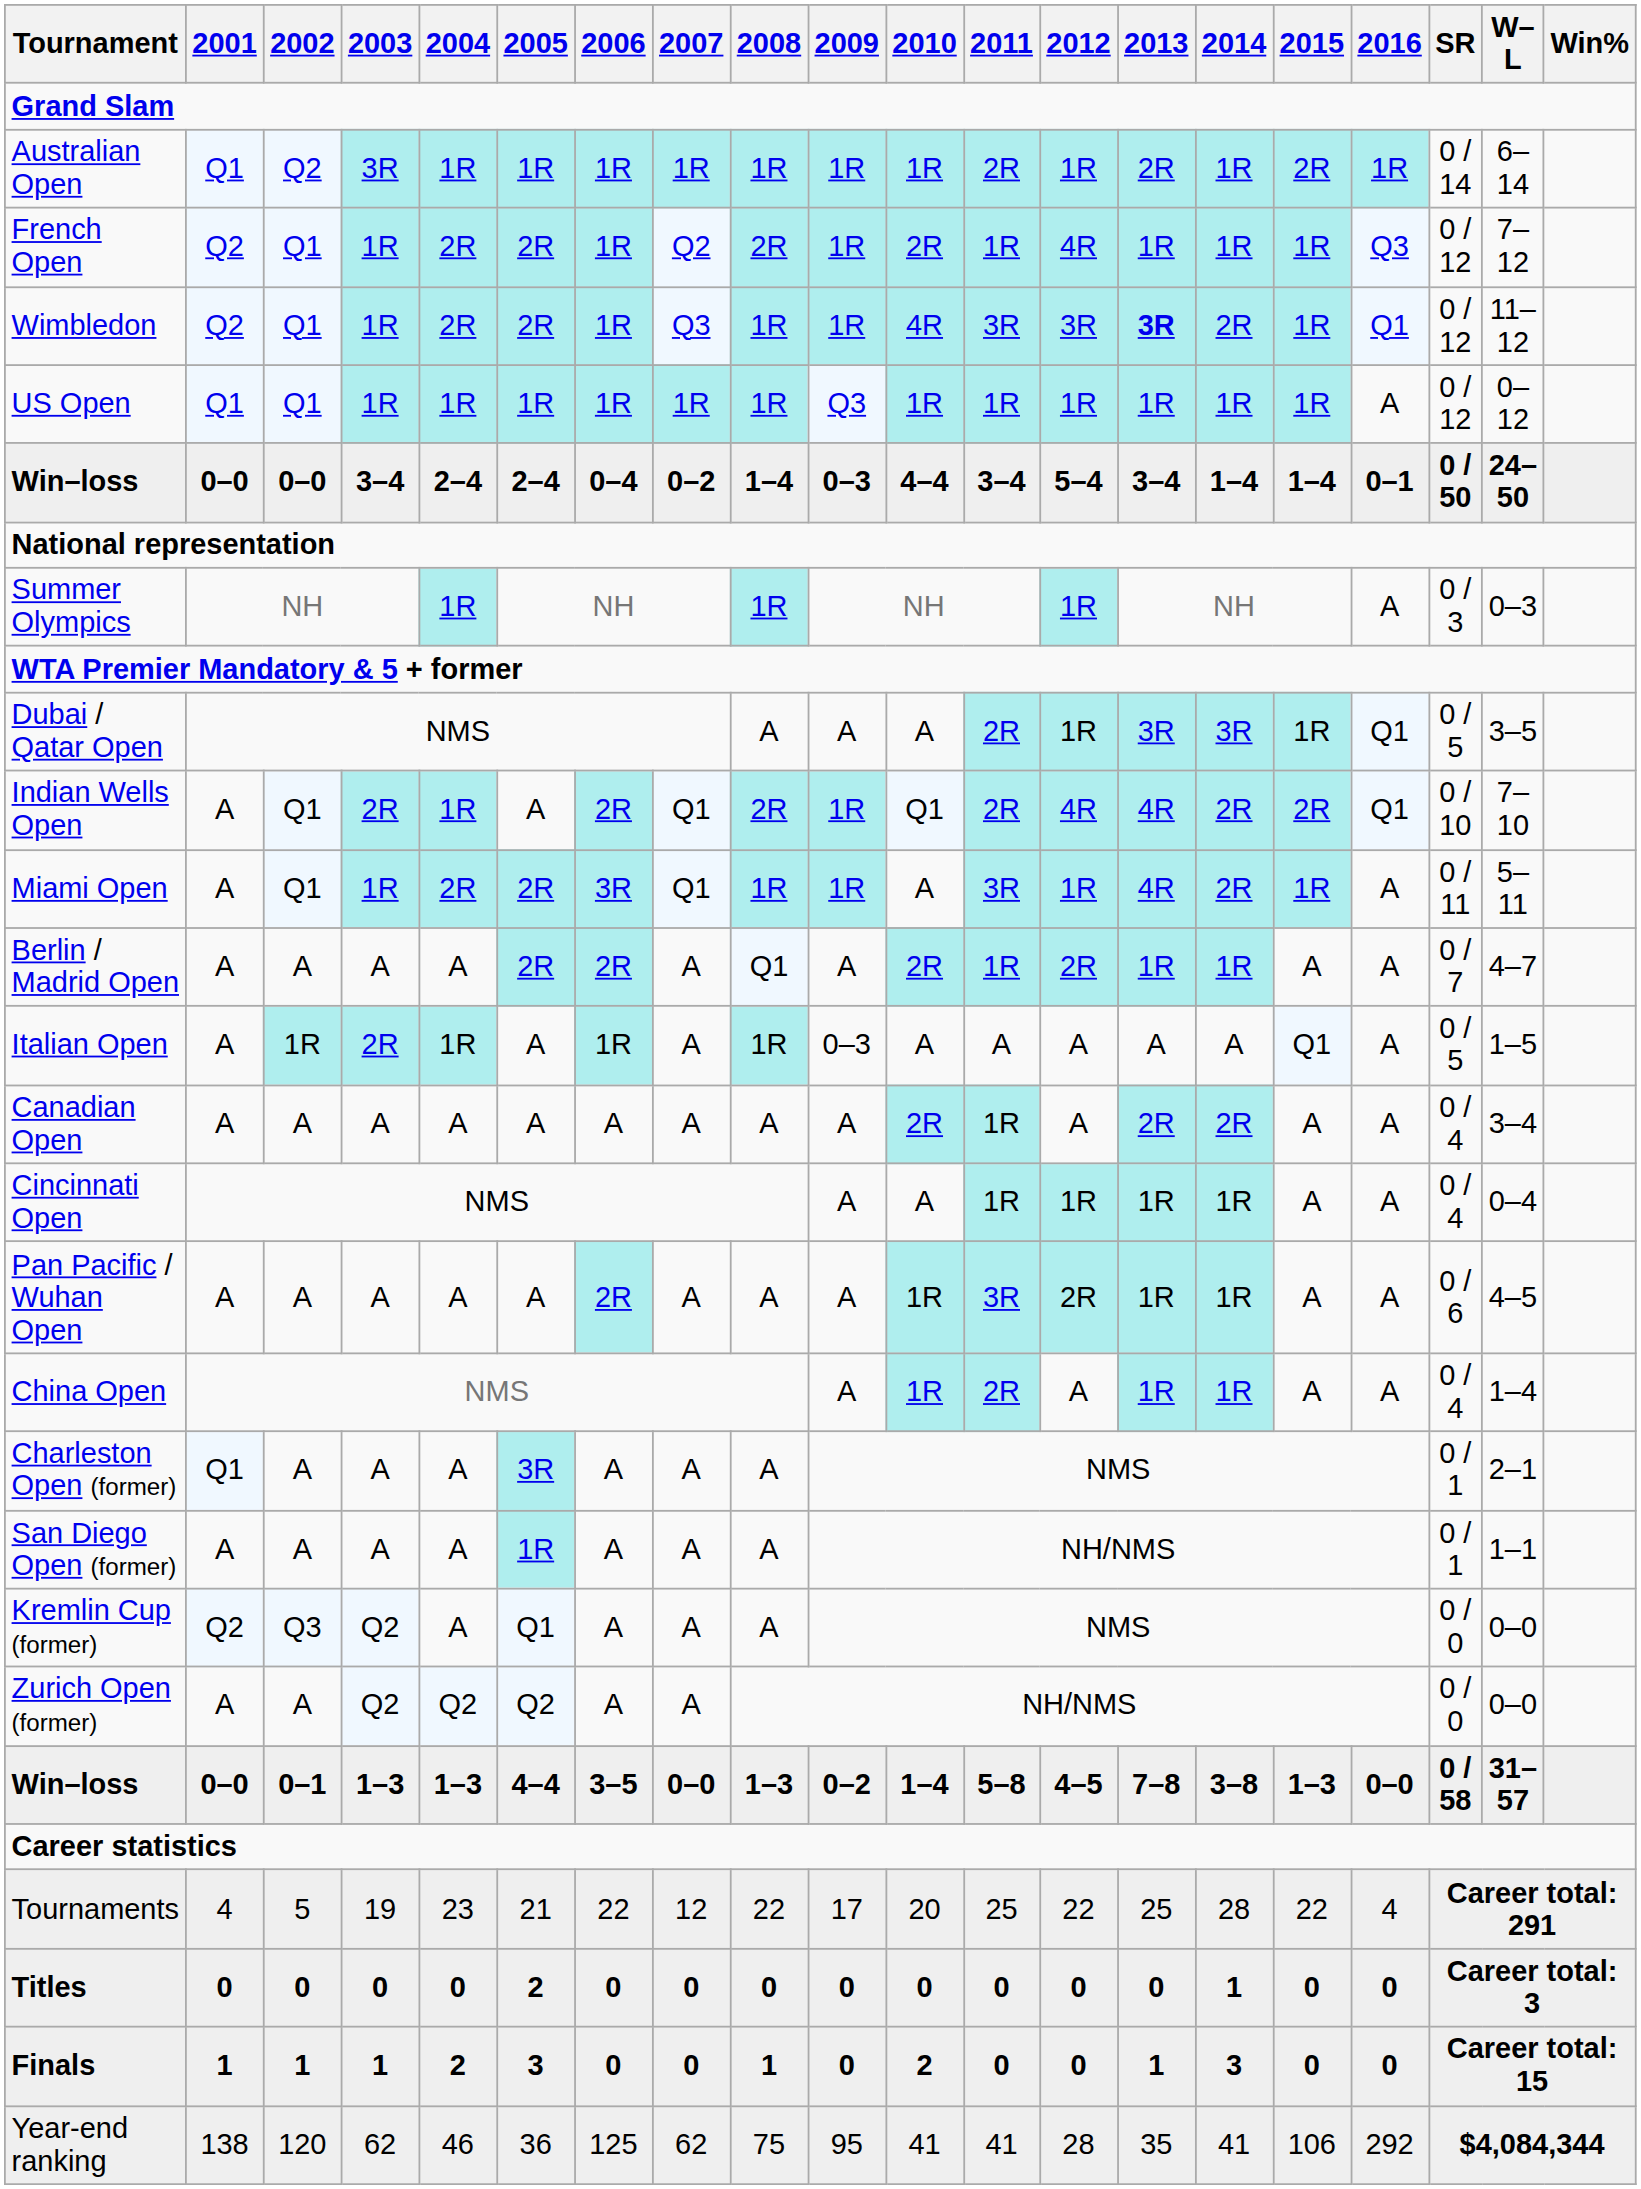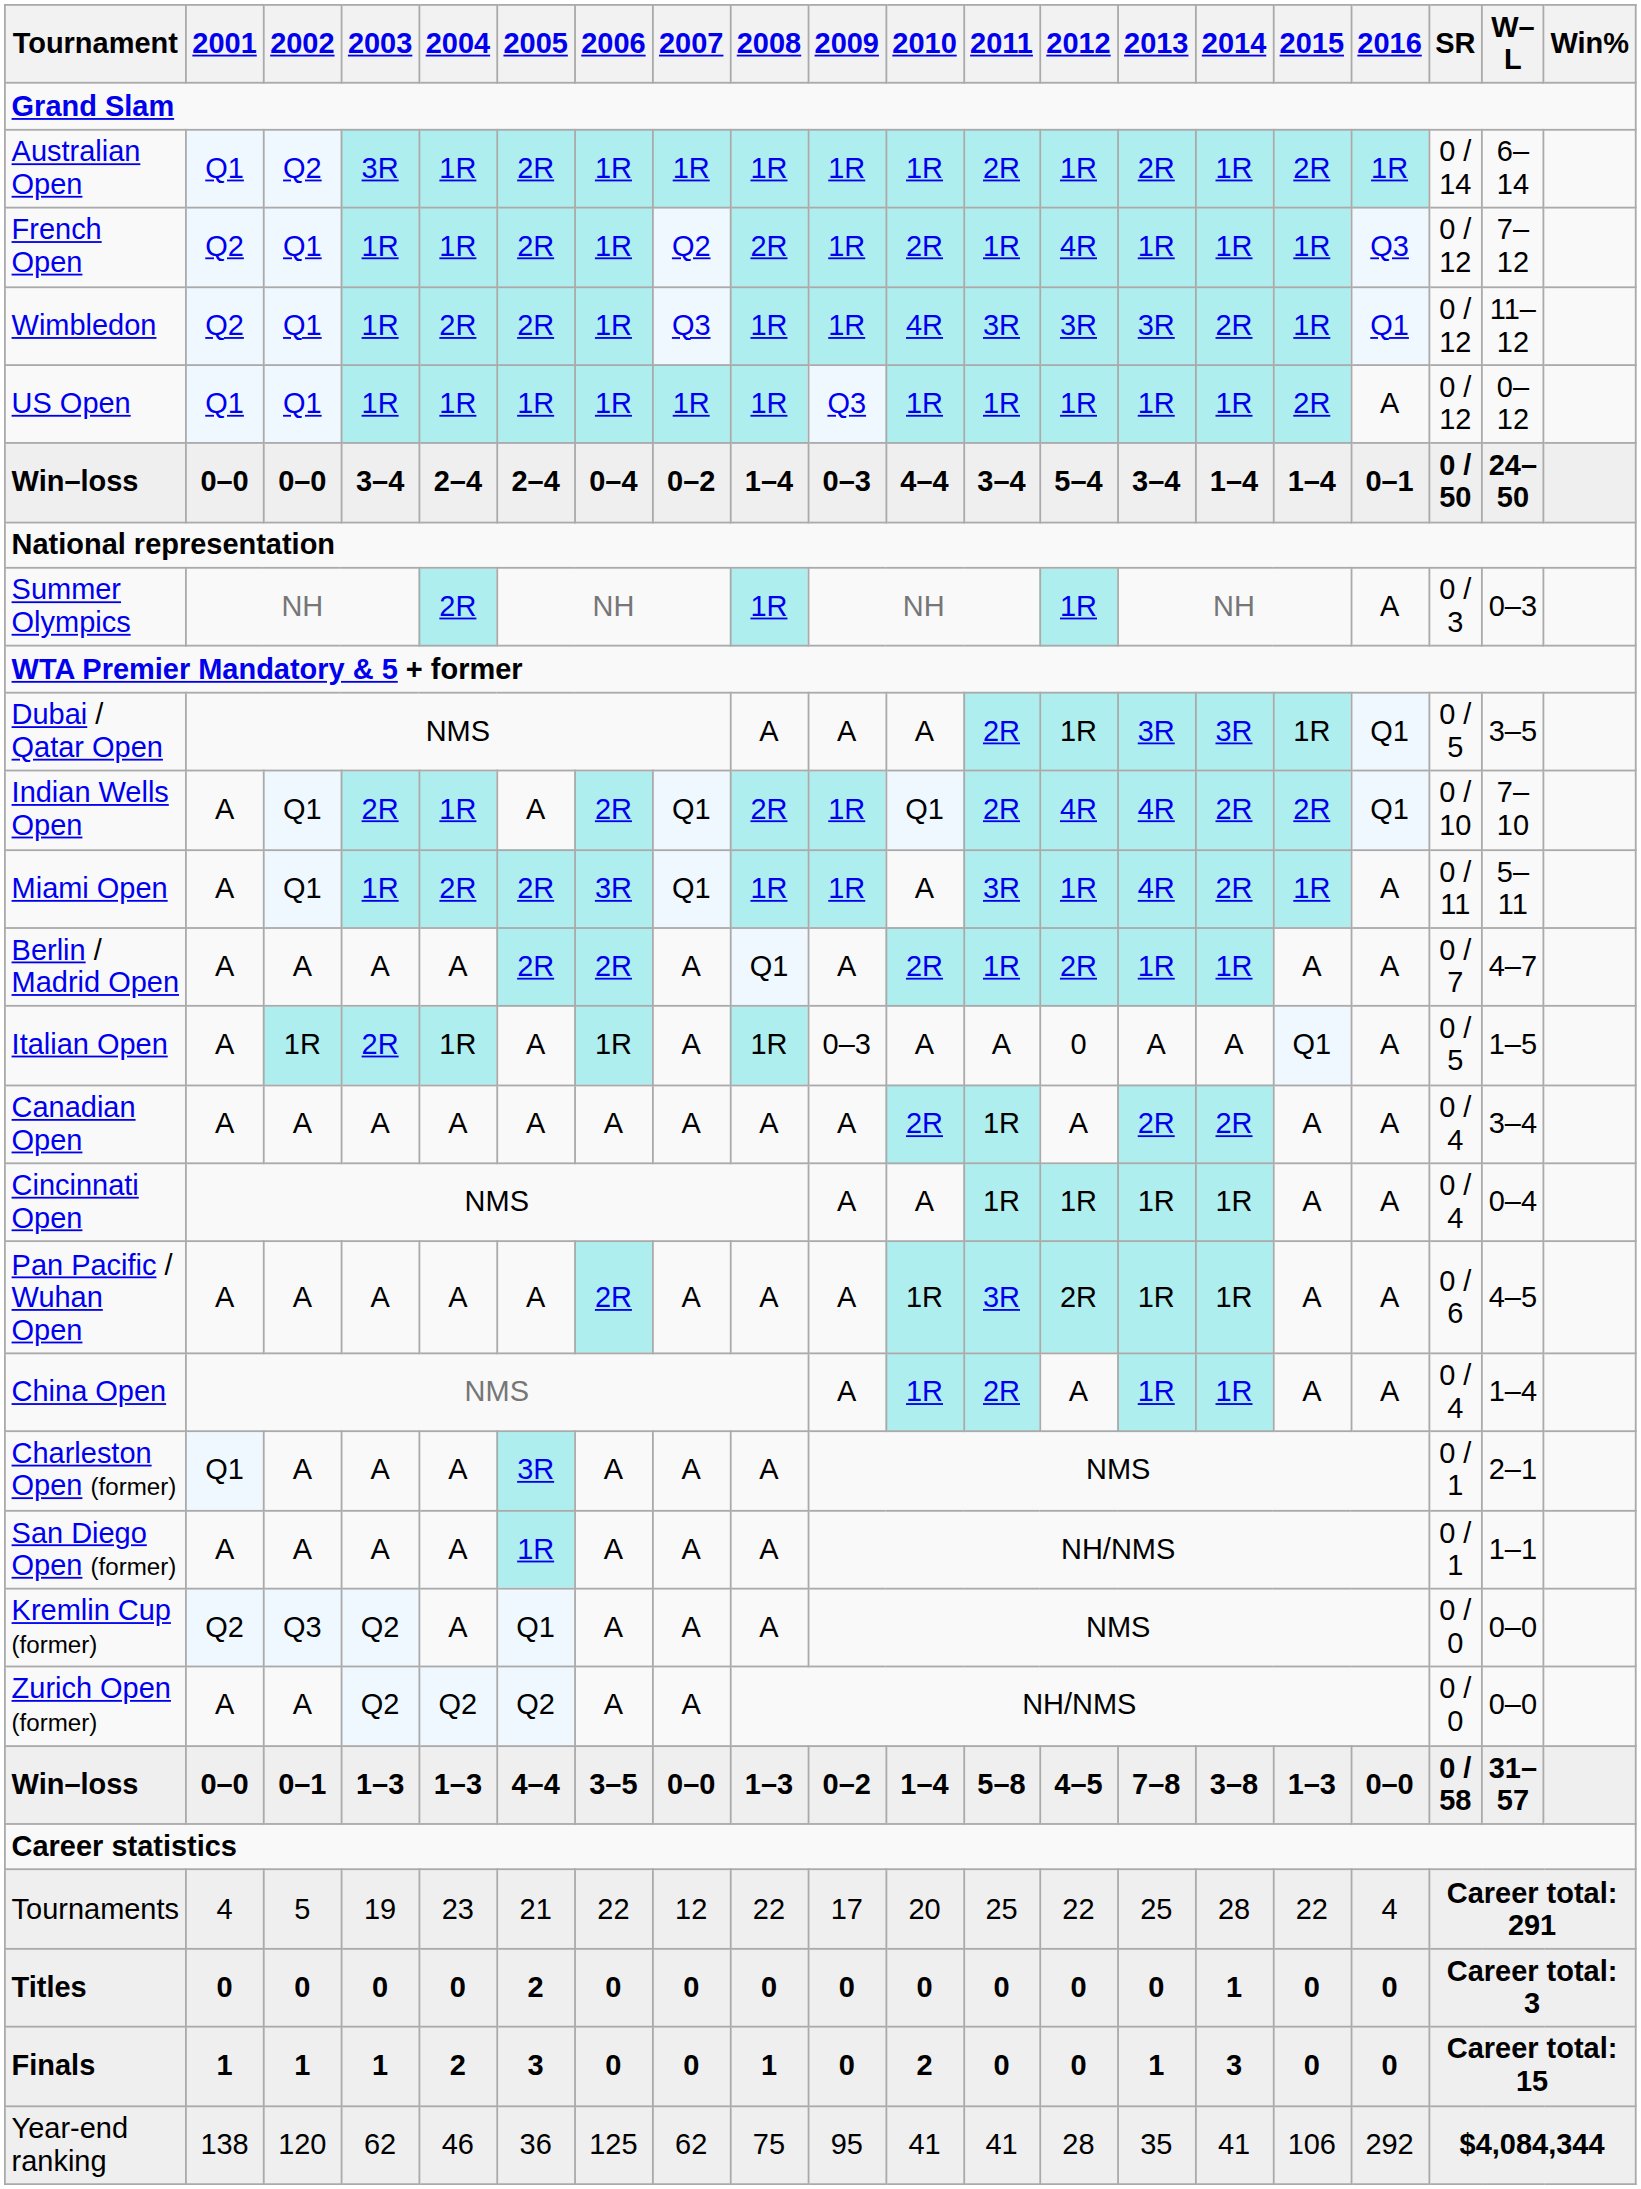Australian Open | 2005: 1R -> 2R
French Open | 2004: 2R -> 1R
Wimbledon | 2013: bold -> normal
US Open | 2015: 1R -> 2R
Summer Olympics | 2004: 1R -> 2R
Italian Open | 2012: A -> 0
